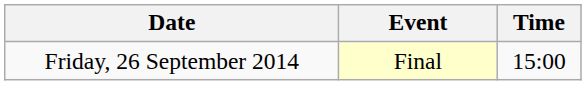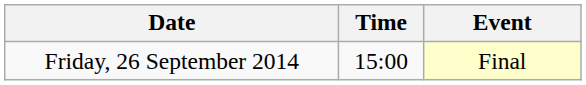columns swapped: Time <-> Event
